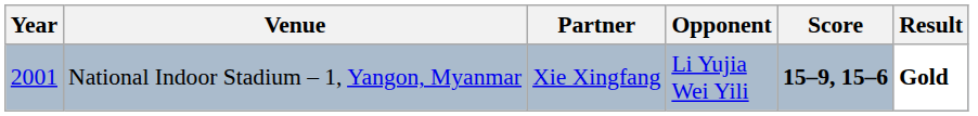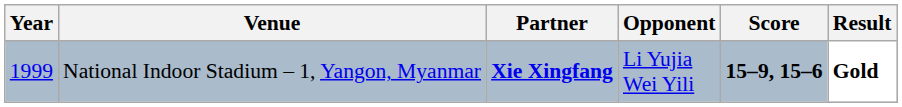National Indoor Stadium – 1, Yangon, Myanmar | Year: 2001 -> 1999
National Indoor Stadium – 1, Yangon, Myanmar | Partner: normal -> bold
